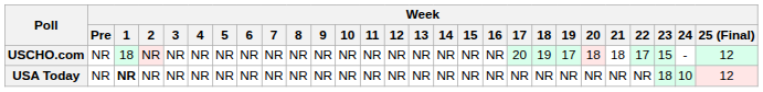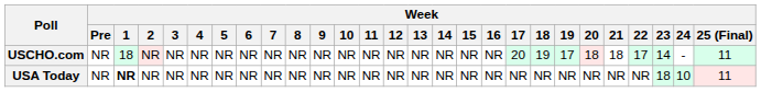USCHO.com | Week / 23: 15 -> 14
USCHO.com | Week / 25 (Final): 12 -> 11
USA Today | Week / 25 (Final): 12 -> 11
